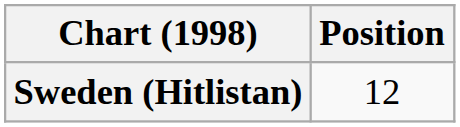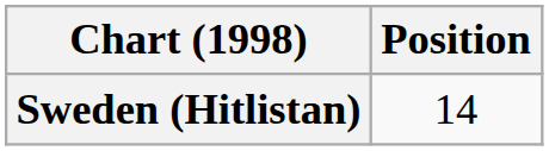Sweden (Hitlistan) | Position: 12 -> 14
